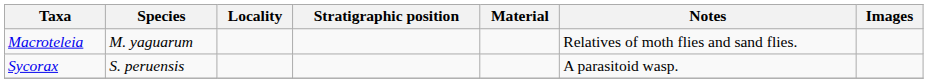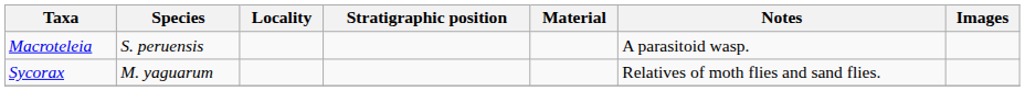Macroteleia | Species: M. yaguarum -> S. peruensis
Macroteleia | Notes: Relatives of moth flies and sand flies. -> A parasitoid wasp.
Sycorax | Species: S. peruensis -> M. yaguarum
Sycorax | Notes: A parasitoid wasp. -> Relatives of moth flies and sand flies.
